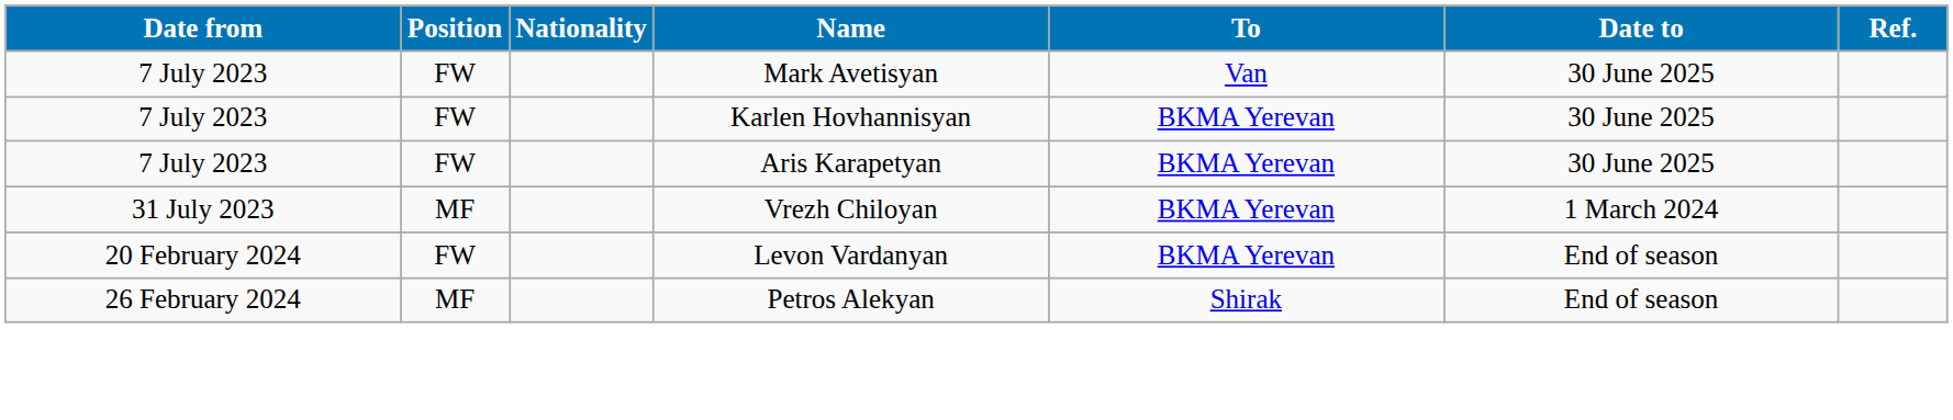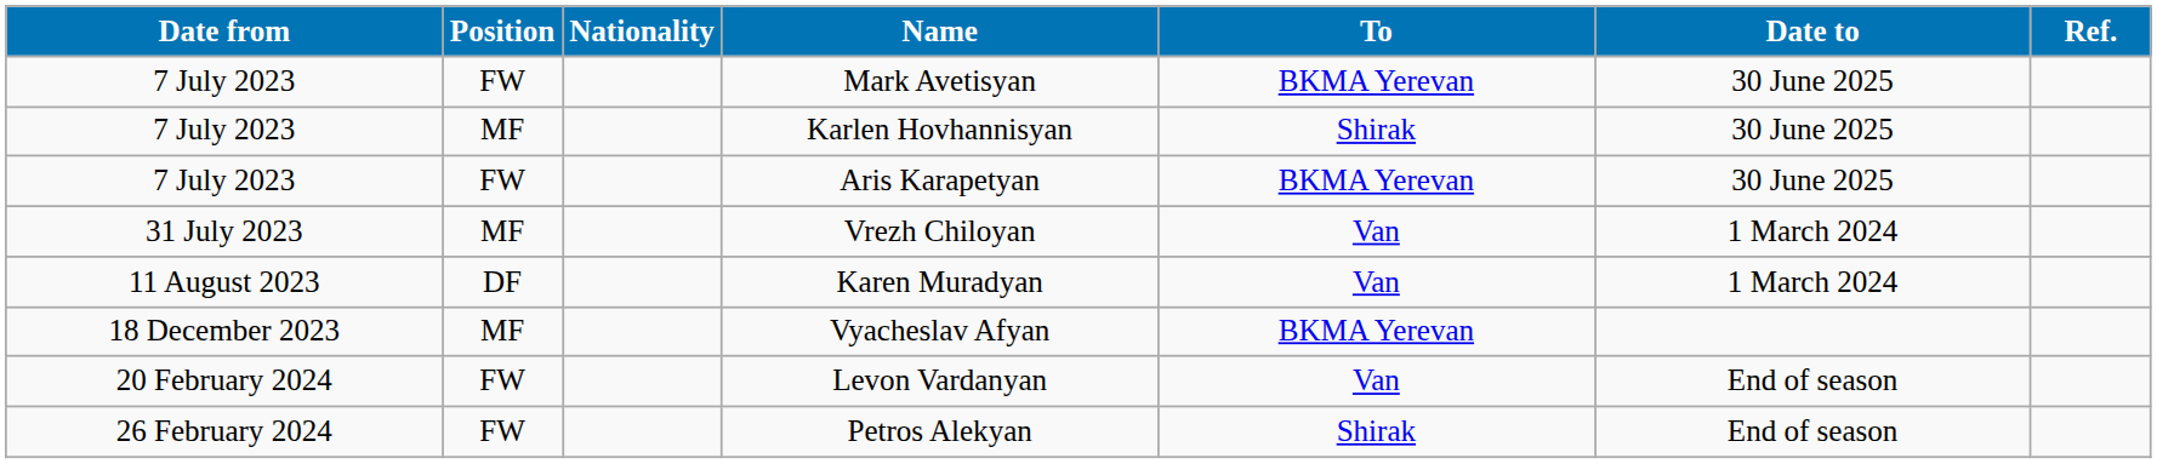Mark Avetisyan | To: Van -> BKMA Yerevan
Karlen Hovhannisyan | Position: FW -> MF
Karlen Hovhannisyan | To: BKMA Yerevan -> Shirak
Vrezh Chiloyan | To: BKMA Yerevan -> Van
+ row: 11 August 2023 | DF | Karen Muradyan | Van | 1 March 2024
+ row: 18 December 2023 | MF | Vyacheslav Afyan | BKMA Yerevan
Levon Vardanyan | To: BKMA Yerevan -> Van
Petros Alekyan | Position: MF -> FW
